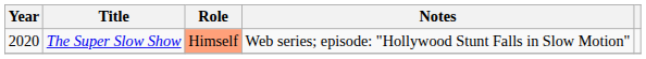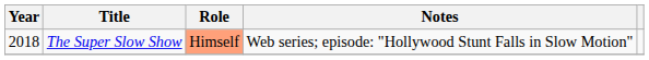The Super Slow Show | Year: 2020 -> 2018
